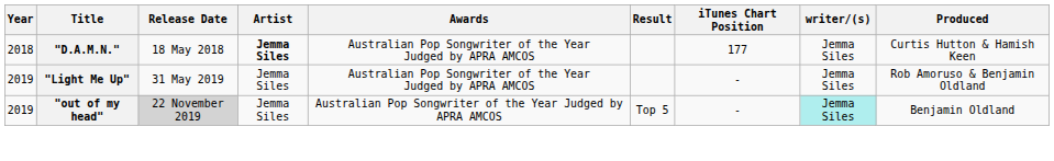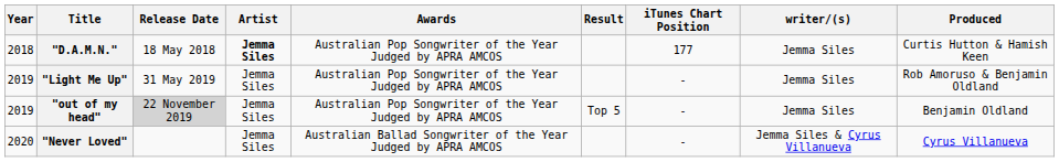"out of my head" | writer/(s): paleturquoise background -> no background
+ row: 2020 | "Never Loved" | Jemma Siles | Australian Ballad Songwriter of the Year Judged by APRA AMCOS | - | Jemma Siles & Cyrus Villanueva | Cyrus Villanueva
